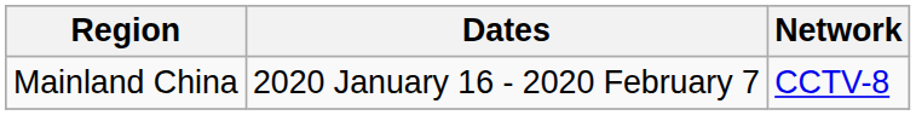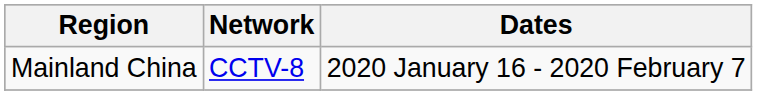columns swapped: Network <-> Dates
